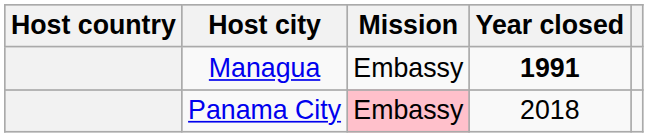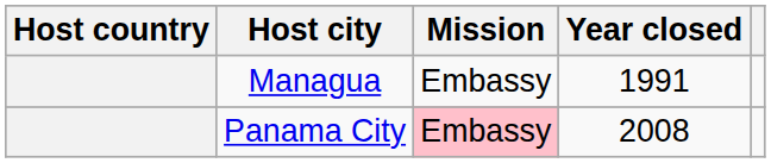Managua | Year closed: bold -> normal
Panama City | Year closed: 2018 -> 2008
